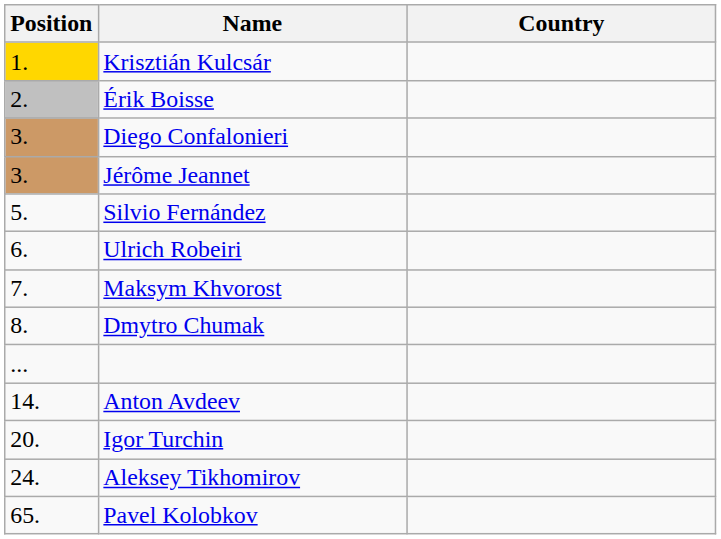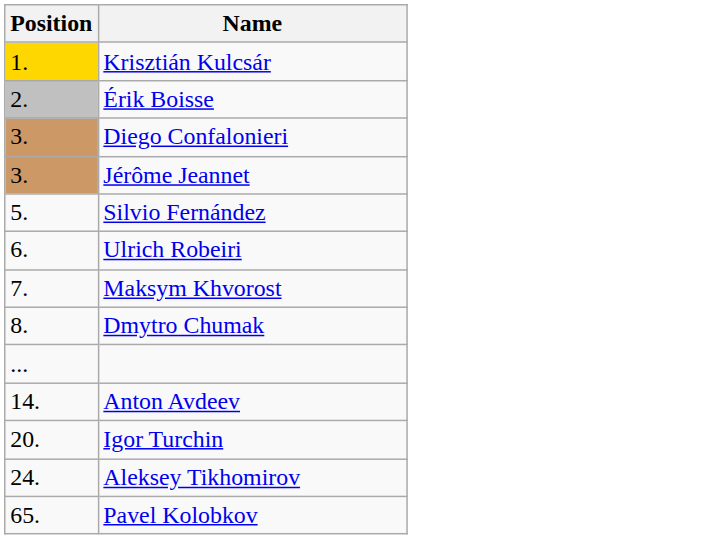- column: Country
